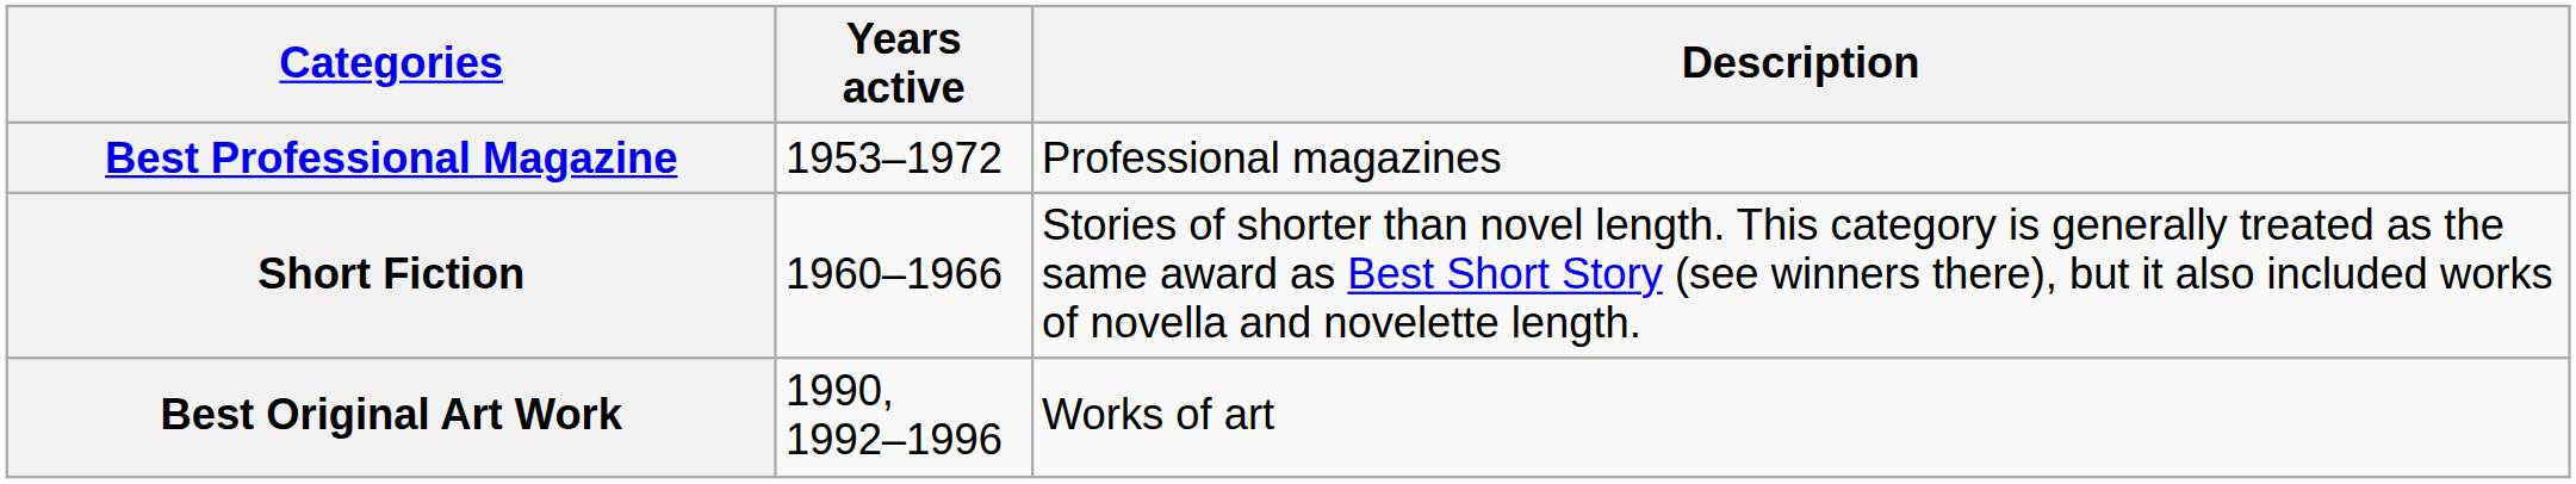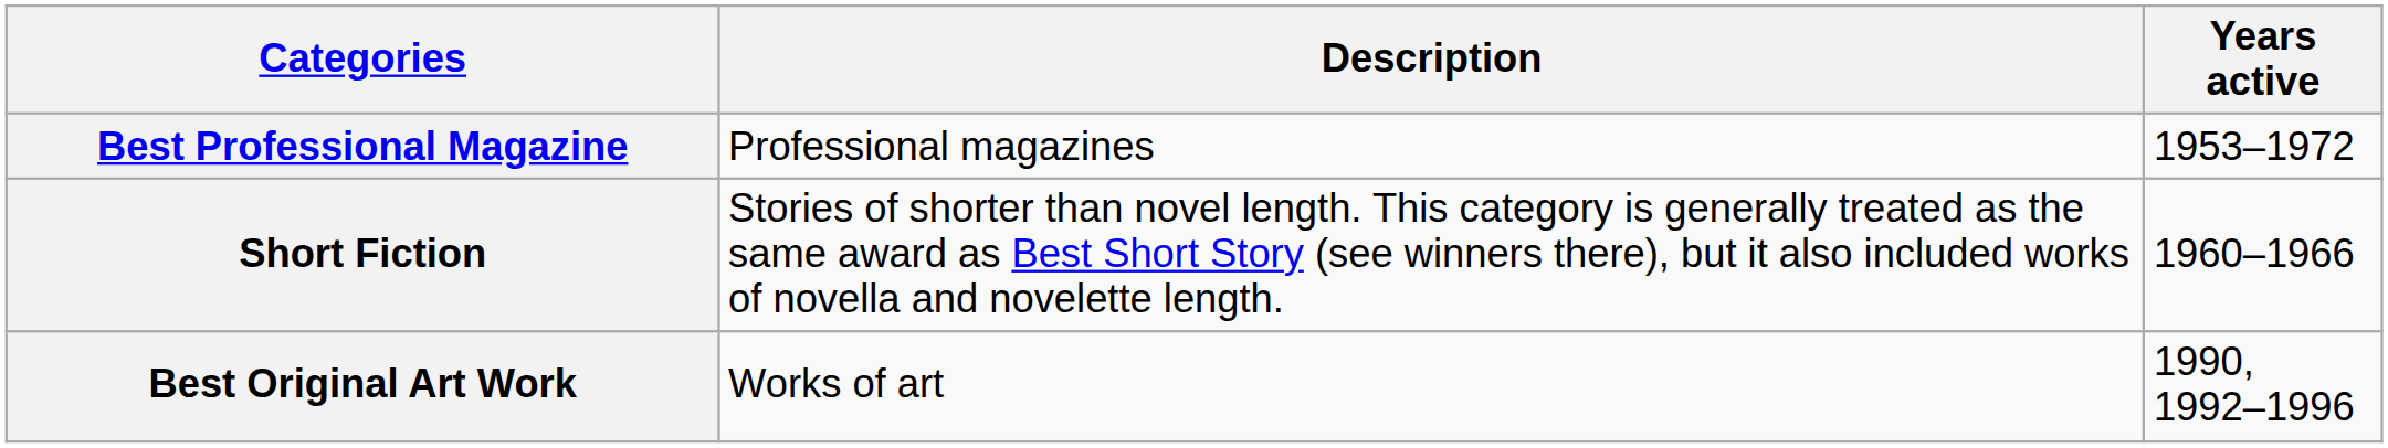columns swapped: Years active <-> Description
